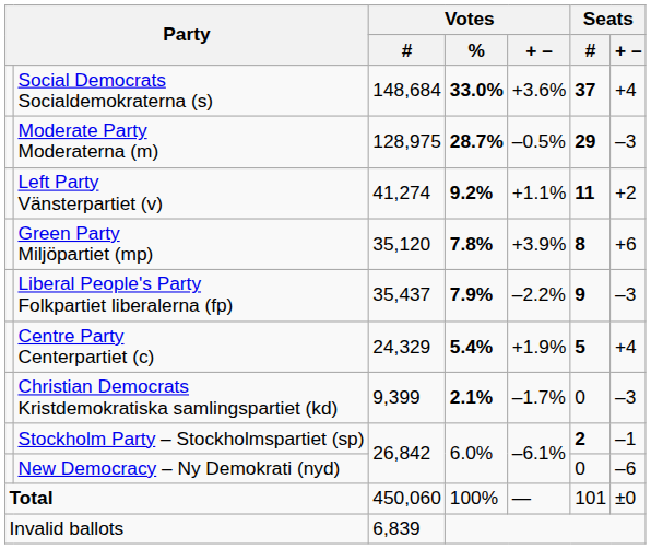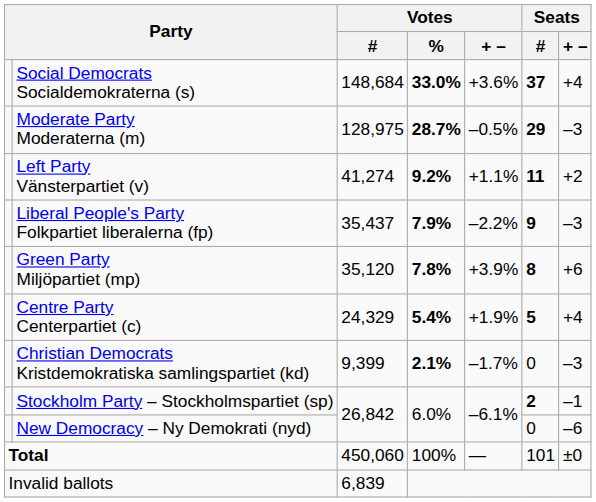rows swapped: Liberal People's Party Folkpartiet liberalerna (fp) <-> Green Party Miljöpartiet (mp)
